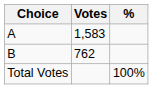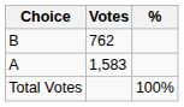rows swapped: A <-> B
